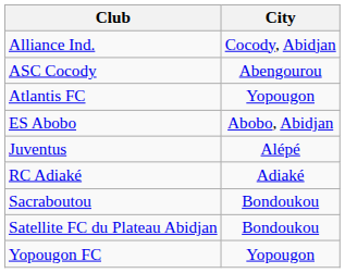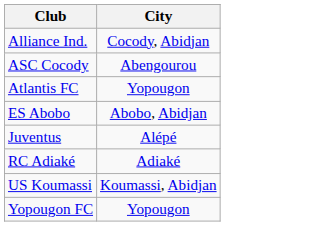- row: Sacraboutou | Bondoukou
- row: Satellite FC du Plateau Abidjan | Bondoukou
+ row: US Koumassi | Koumassi, Abidjan
